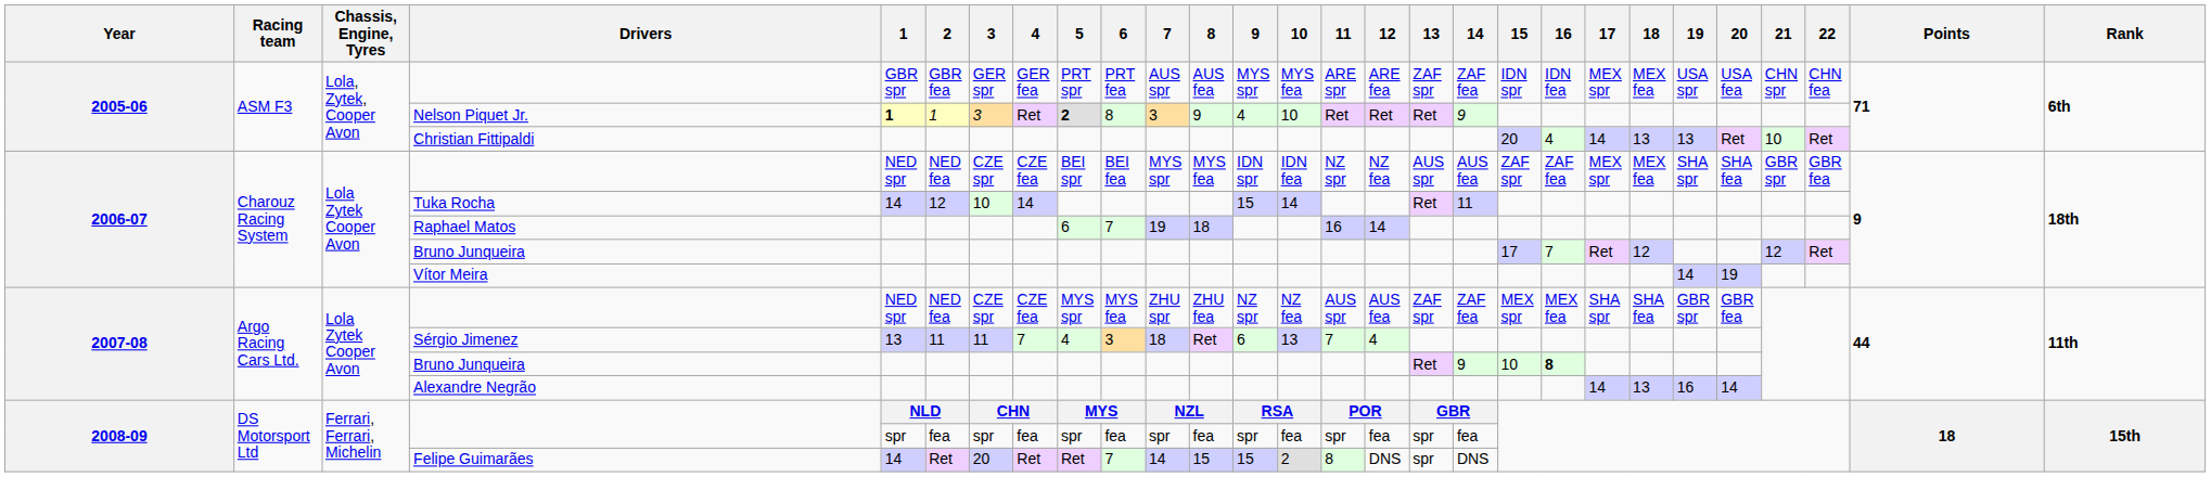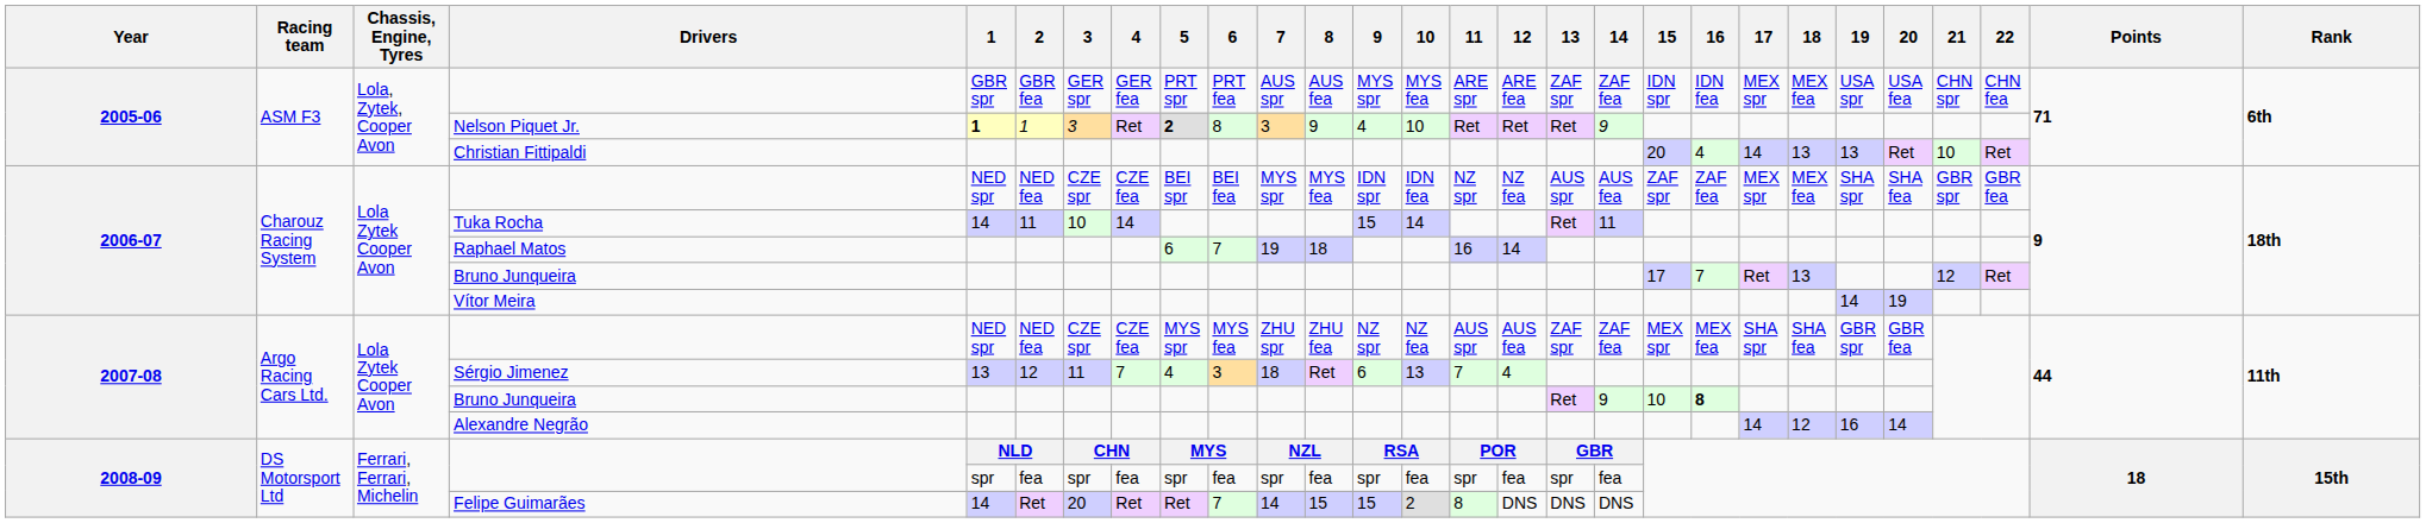Tuka Rocha | 2: 12 -> 11
2006-07 / Bruno Junqueira | 18: 12 -> 13
Sérgio Jimenez | 2: 11 -> 12
Alexandre Negrão | 18: 13 -> 12
Felipe Guimarães | 13: spr -> DNS
